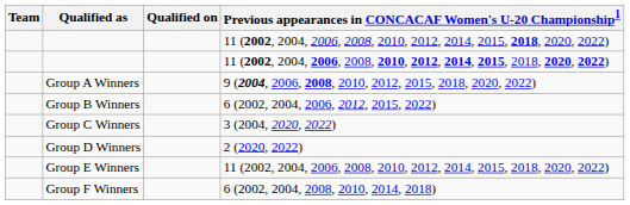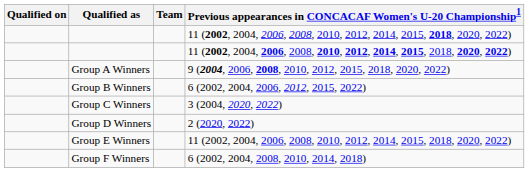columns swapped: Team <-> Qualified on
